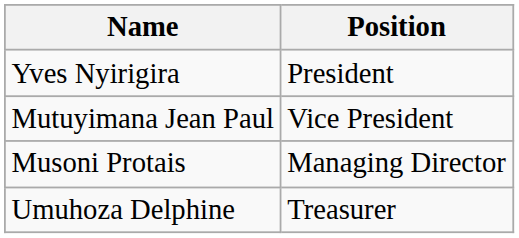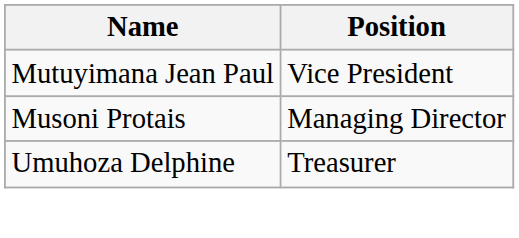- row: Yves Nyirigira | President
